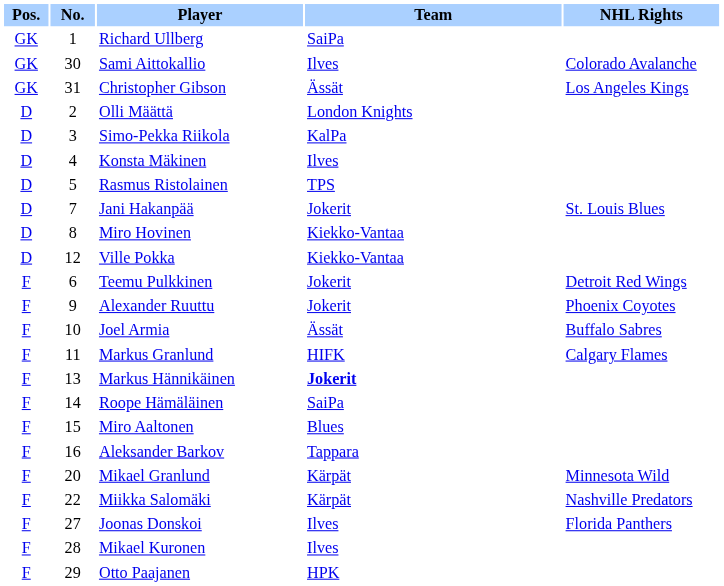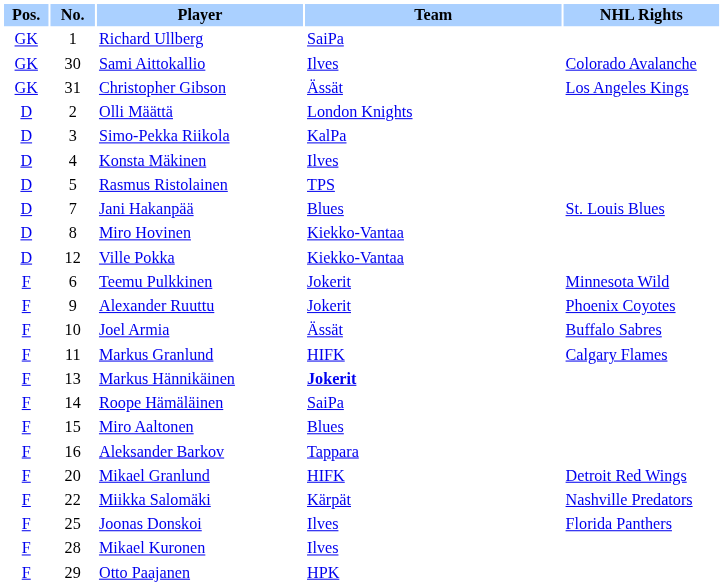Jani Hakanpää | Team: Jokerit -> Blues
Teemu Pulkkinen | NHL Rights: Detroit Red Wings -> Minnesota Wild
Mikael Granlund | Team: Kärpät -> HIFK
Mikael Granlund | NHL Rights: Minnesota Wild -> Detroit Red Wings
Joonas Donskoi | No.: 27 -> 25
